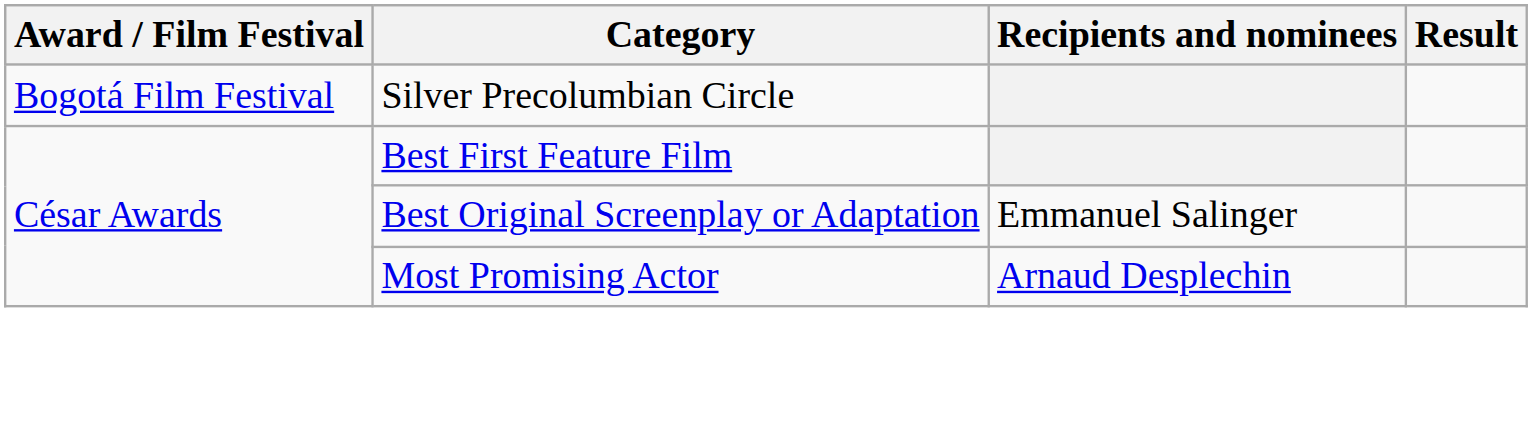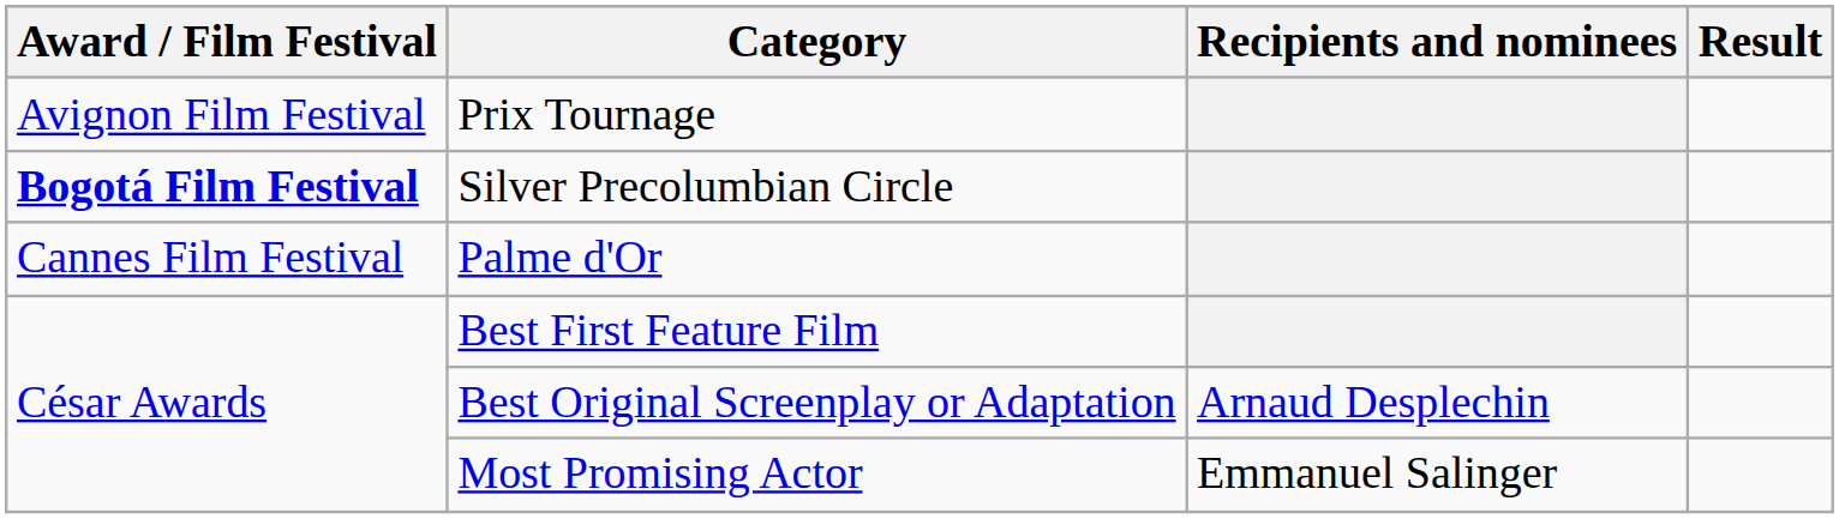+ row: Avignon Film Festival | Prix Tournage
Silver Precolumbian Circle | Award / Film Festival: normal -> bold
+ row: Cannes Film Festival | Palme d'Or
Best Original Screenplay or Adaptation | Recipients and nominees: Emmanuel Salinger -> Arnaud Desplechin
Most Promising Actor | Recipients and nominees: Arnaud Desplechin -> Emmanuel Salinger
